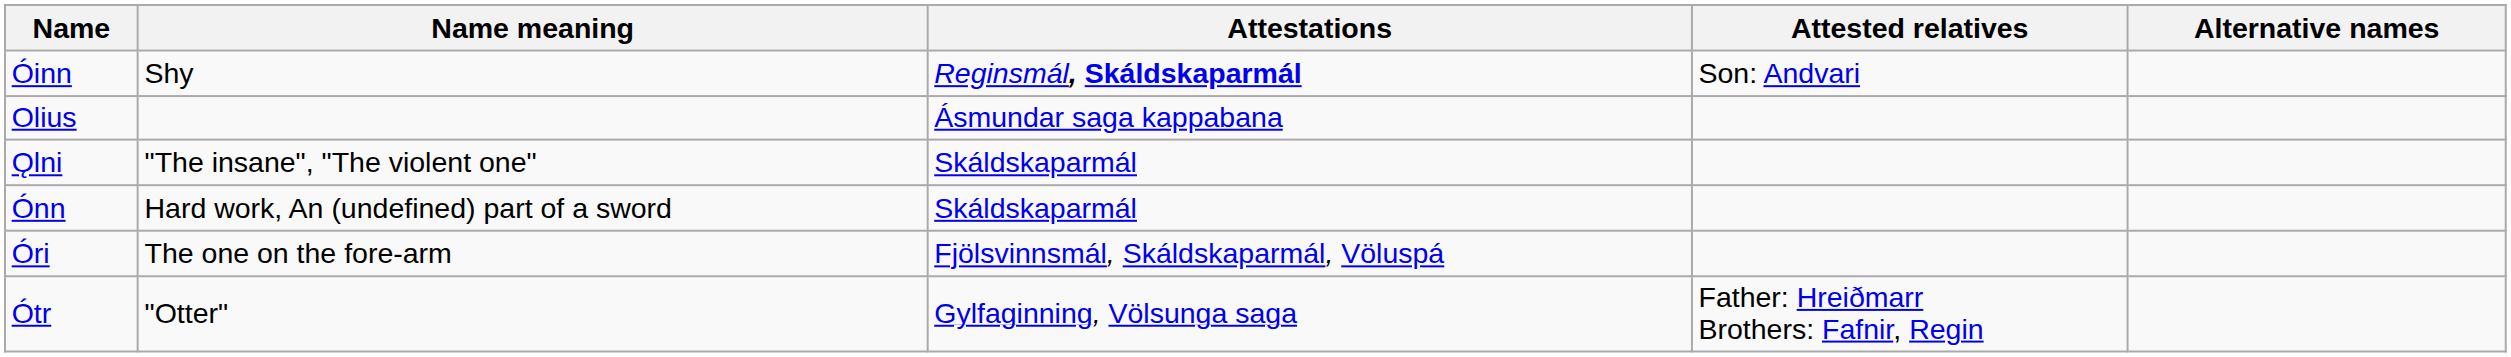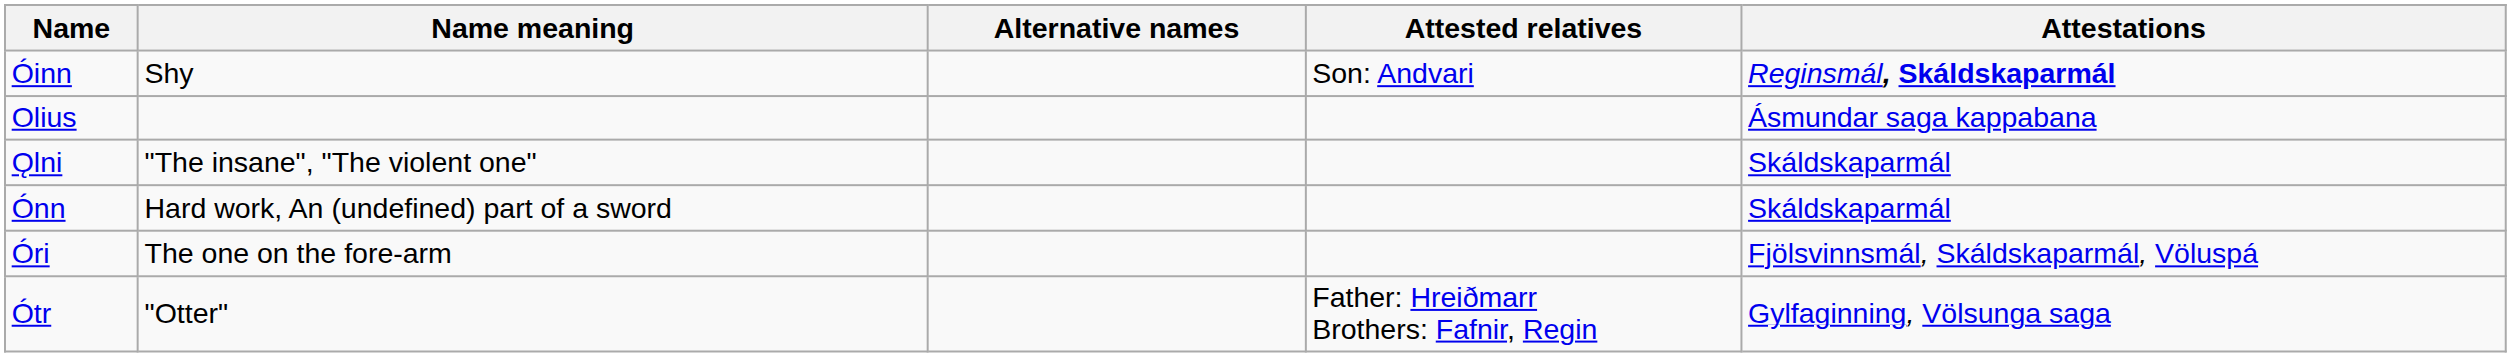columns swapped: Alternative names <-> Attestations
